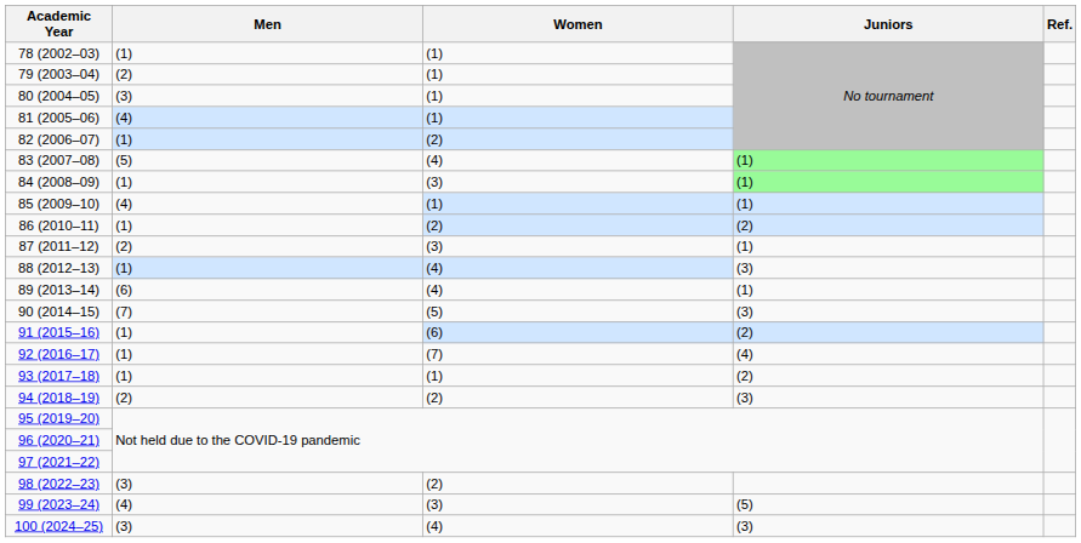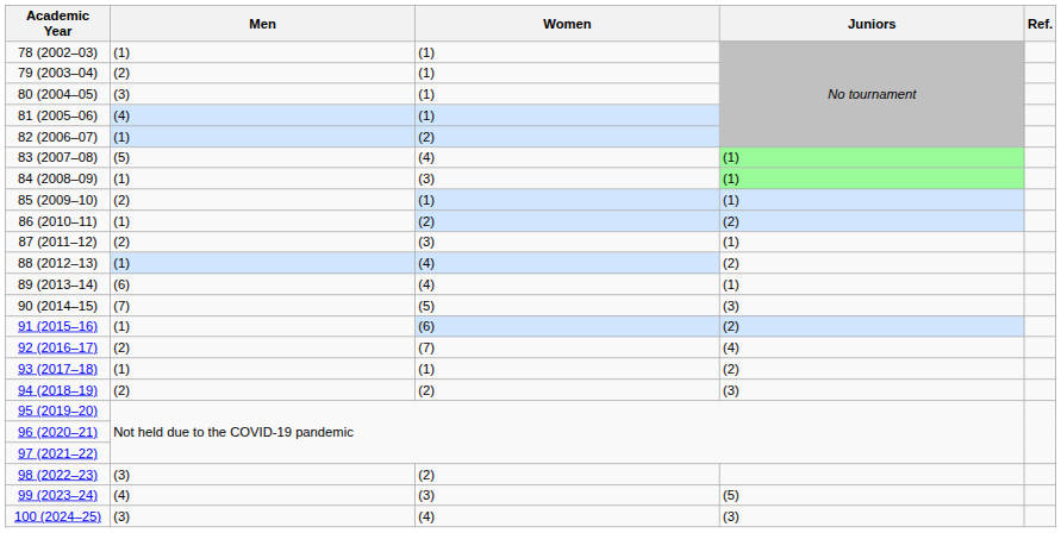85 (2009–10) | Men: (4) -> (2)
88 (2012–13) | Juniors: (3) -> (2)
92 (2016–17) | Men: (1) -> (2)
